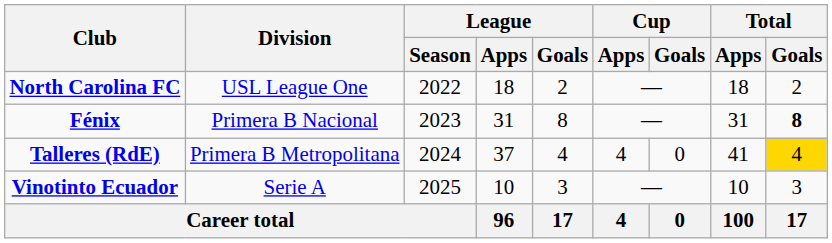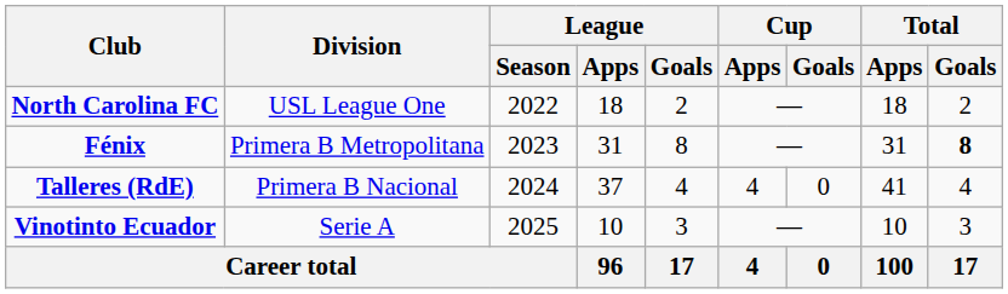Fénix | Division: Primera B Nacional -> Primera B Metropolitana
Talleres (RdE) | Division: Primera B Metropolitana -> Primera B Nacional
Talleres (RdE) | Total / Goals: gold background -> no background
